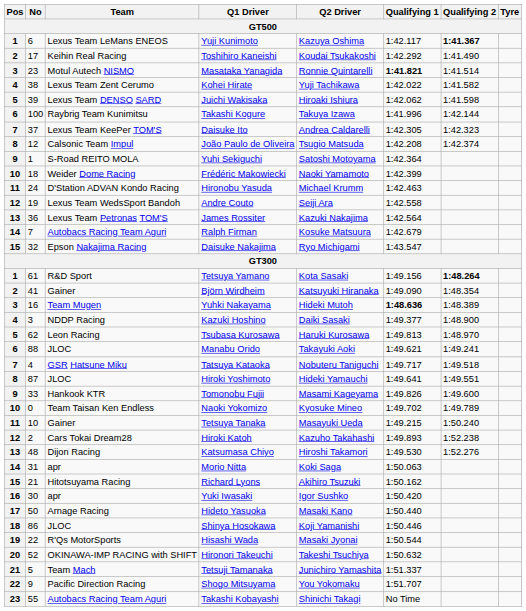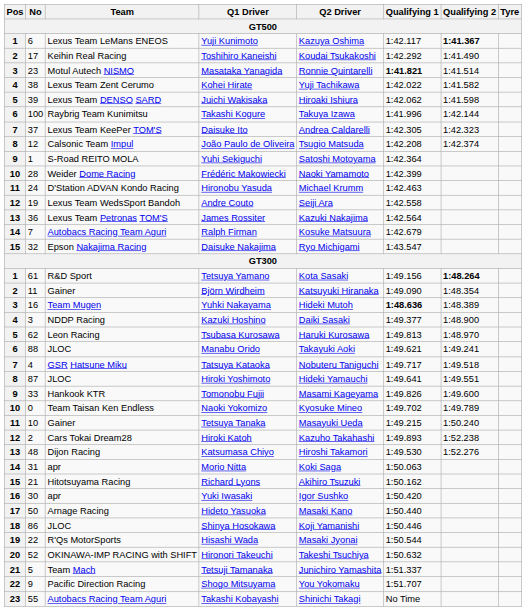Frédéric Makowiecki | No: 18 -> 28
Björn Wirdheim | No: 41 -> 11
